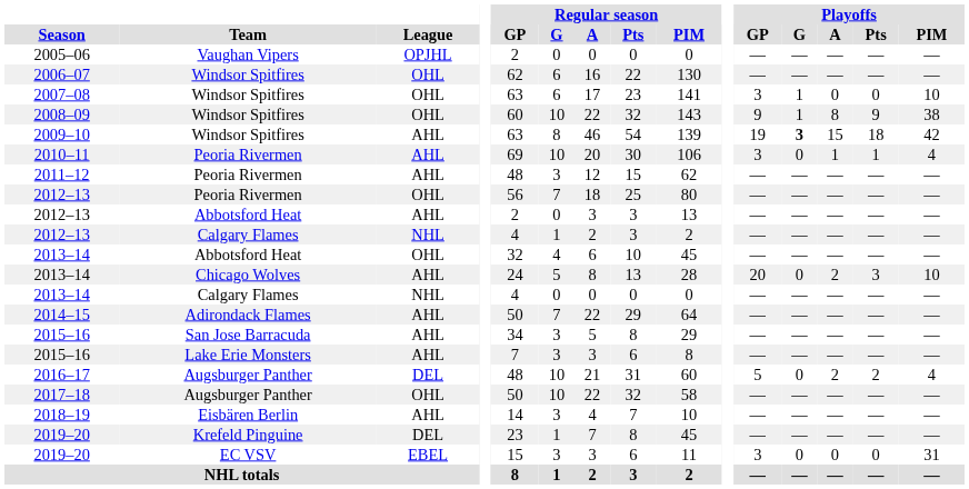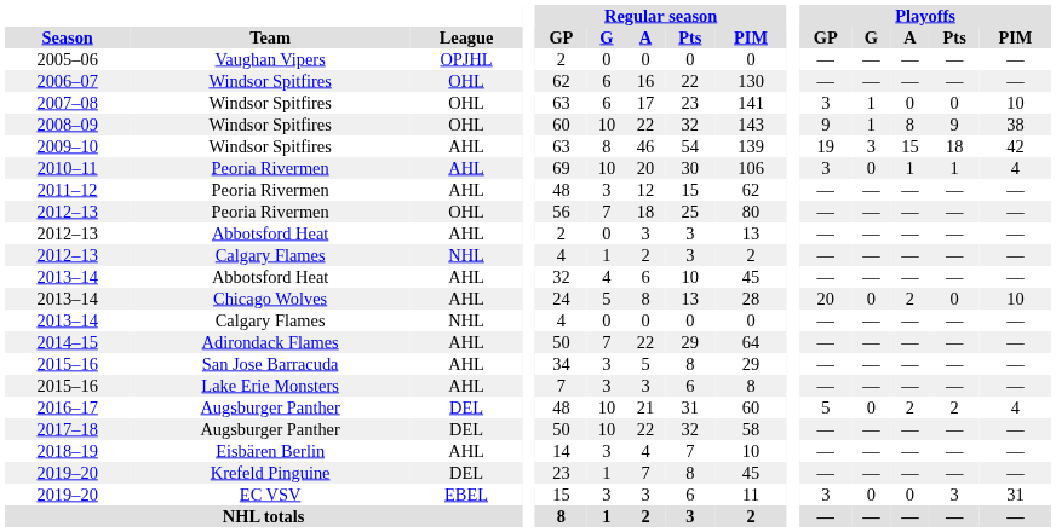2009–10 | Playoffs / G: bold -> normal
2013–14 / Abbotsford Heat | League: OHL -> AHL
2013–14 / Chicago Wolves | Playoffs / Pts: 3 -> 0
2017–18 | League: OHL -> DEL
2019–20 / EC VSV | Playoffs / Pts: 0 -> 3
